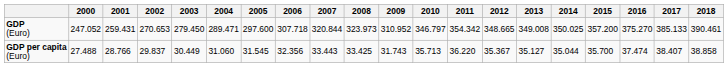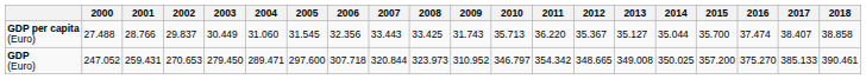rows swapped: GDP (Euro) <-> GDP per capita (Euro)
